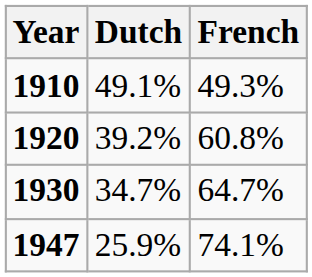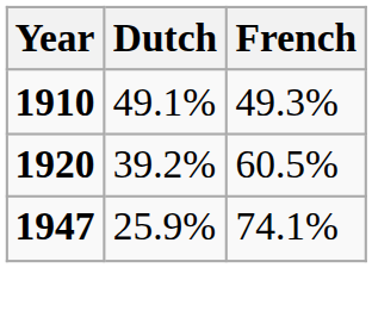1920 | French: 60.8% -> 60.5%
- row: 1930 | 34.7% | 64.7%
